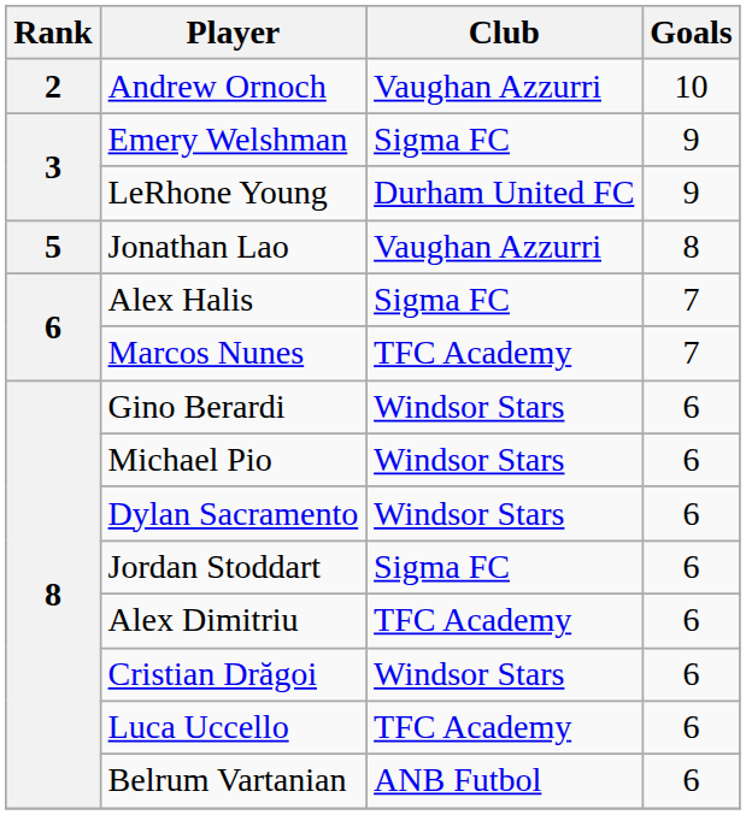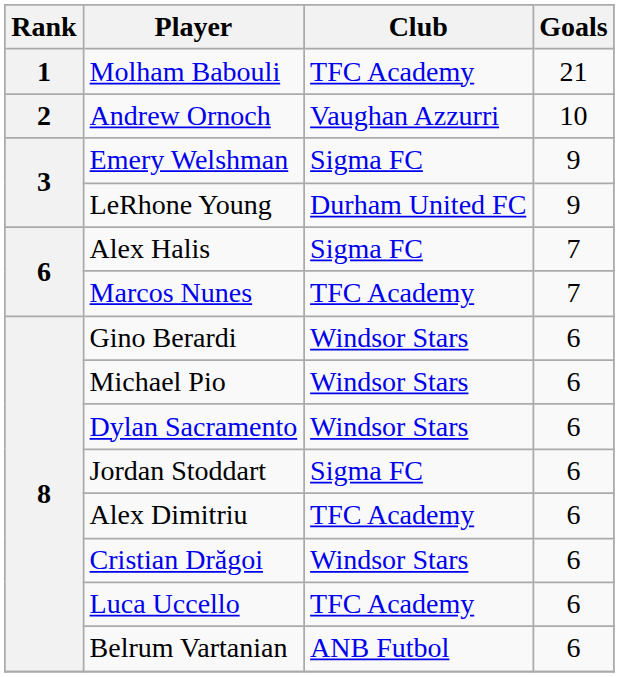+ row: 1 | Molham Babouli | TFC Academy | 21
- row: 5 | Jonathan Lao | Vaughan Azzurri | 8
